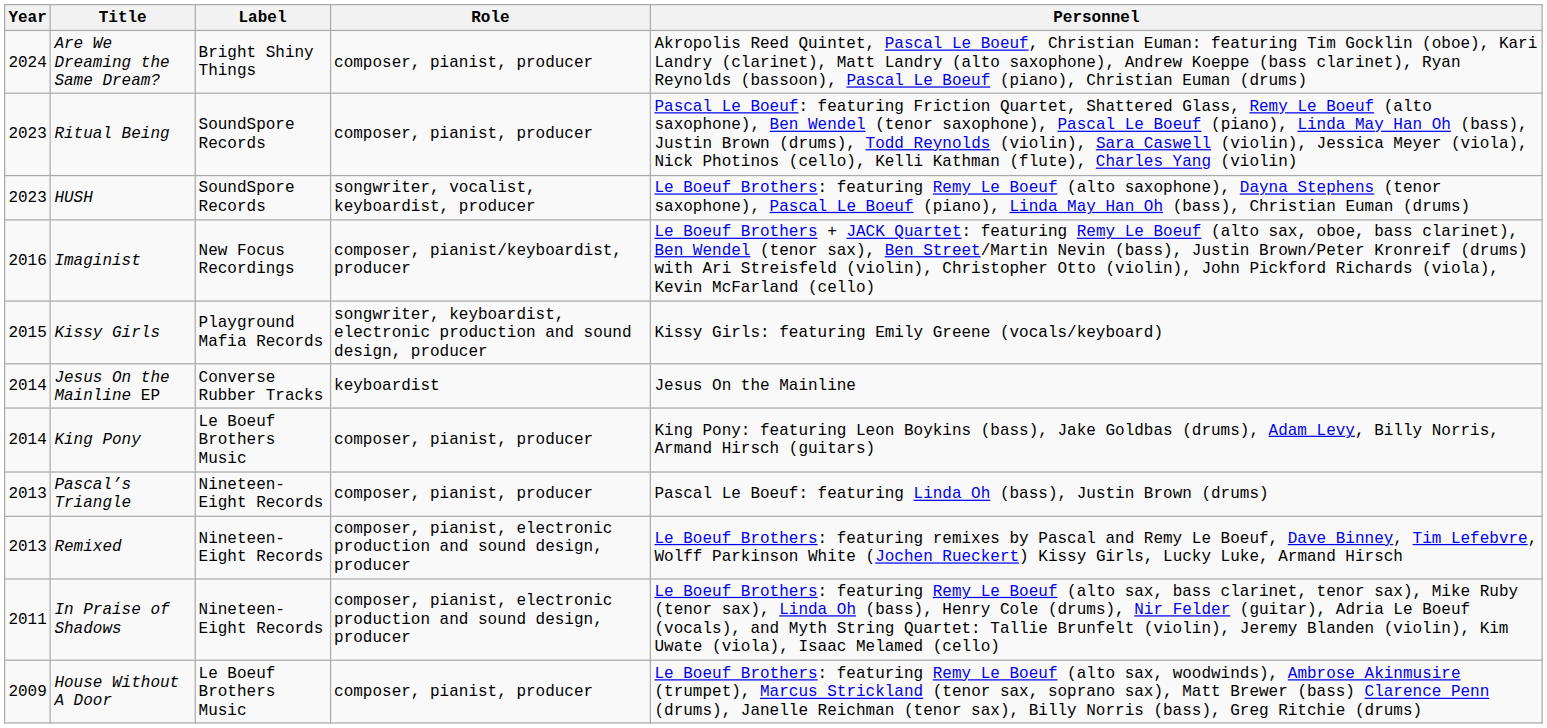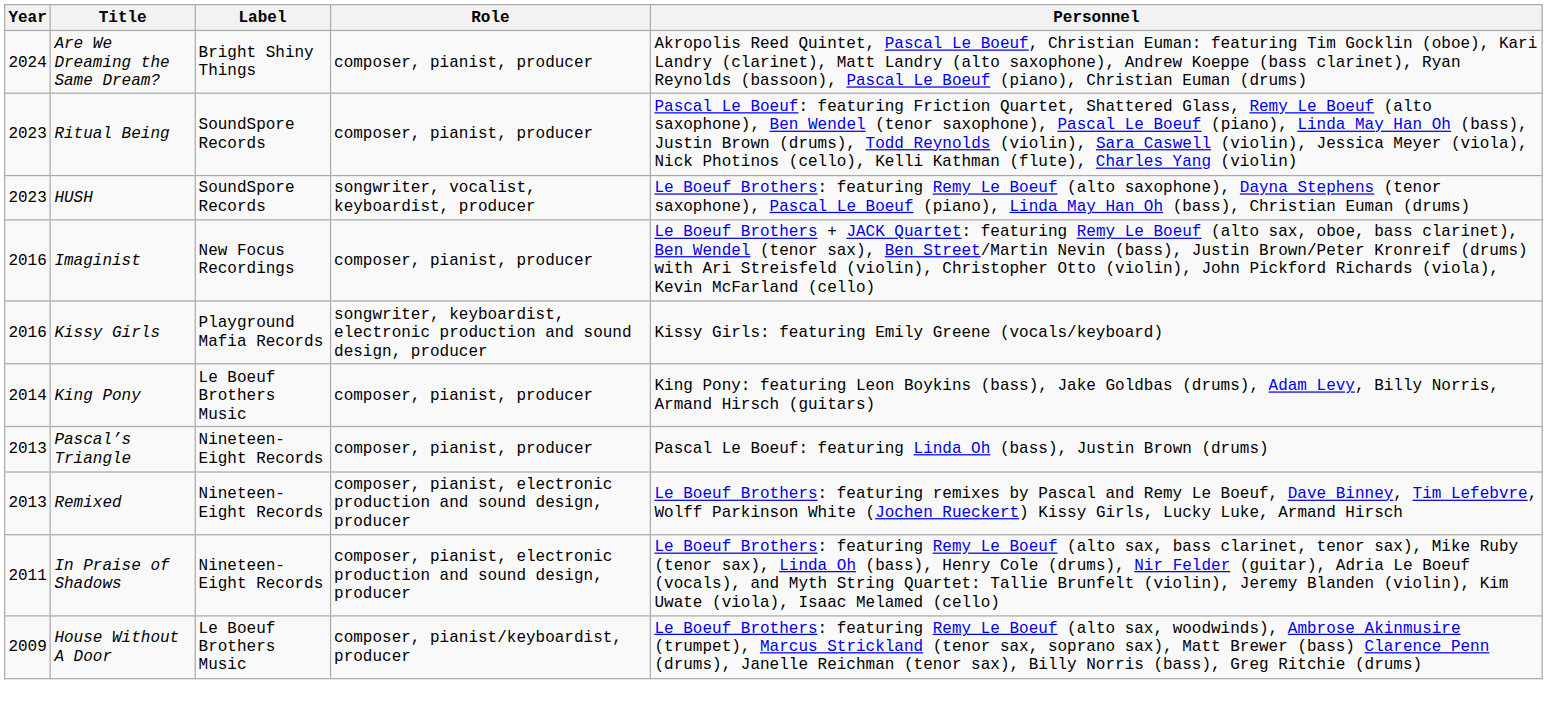Imaginist | Role: composer, pianist/keyboardist, producer -> composer, pianist, producer
Kissy Girls | Year: 2015 -> 2016
- row: 2014 | Jesus On the Mainline EP | Converse Rubber Tracks | keyboardist | Jesus On the Mainline
House Without A Door | Role: composer, pianist, producer -> composer, pianist/keyboardist, producer
